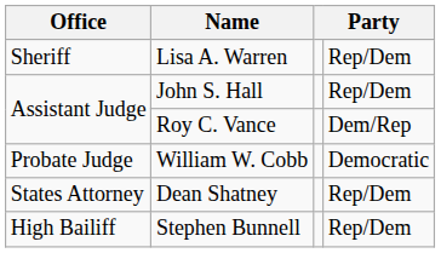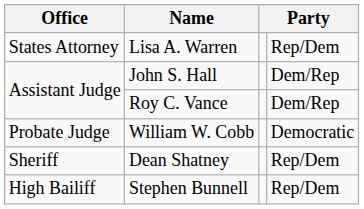Lisa A. Warren | Office: Sheriff -> States Attorney
John S. Hall | column 4: Rep/Dem -> Dem/Rep
Dean Shatney | Office: States Attorney -> Sheriff
